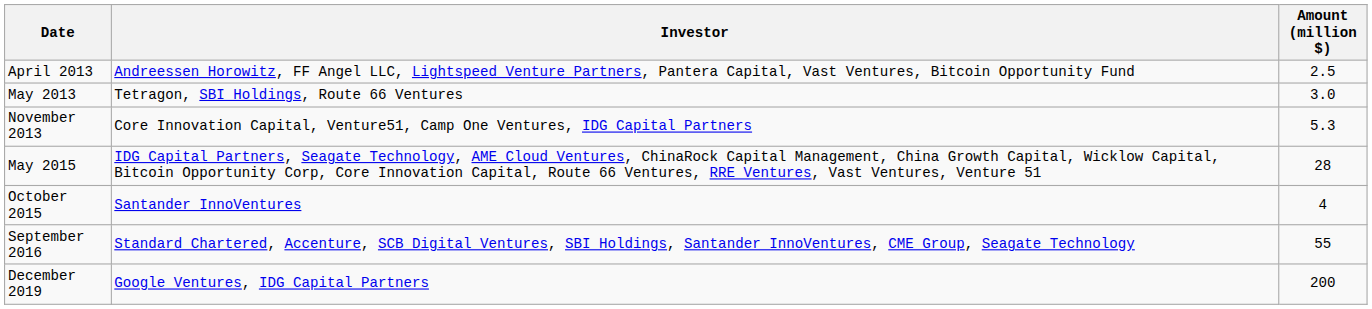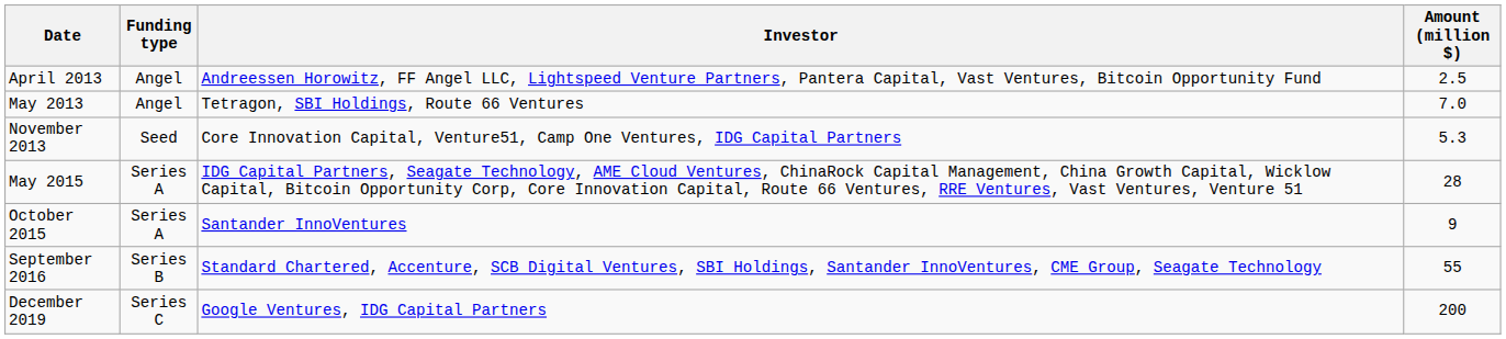+ column: Funding type | Angel | Angel | Seed | Series A | Series A | Series B | Series C
May 2013 | Amount (million $): 3.0 -> 7.0
October 2015 | Amount (million $): 4 -> 9
